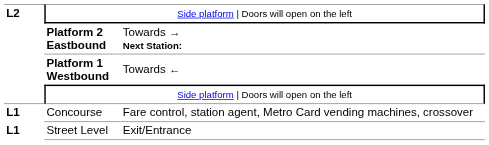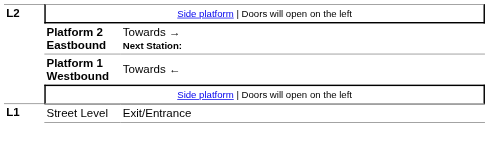- row: L1 | Concourse | Fare control, station agent, Metro Card vending machines, crossover
